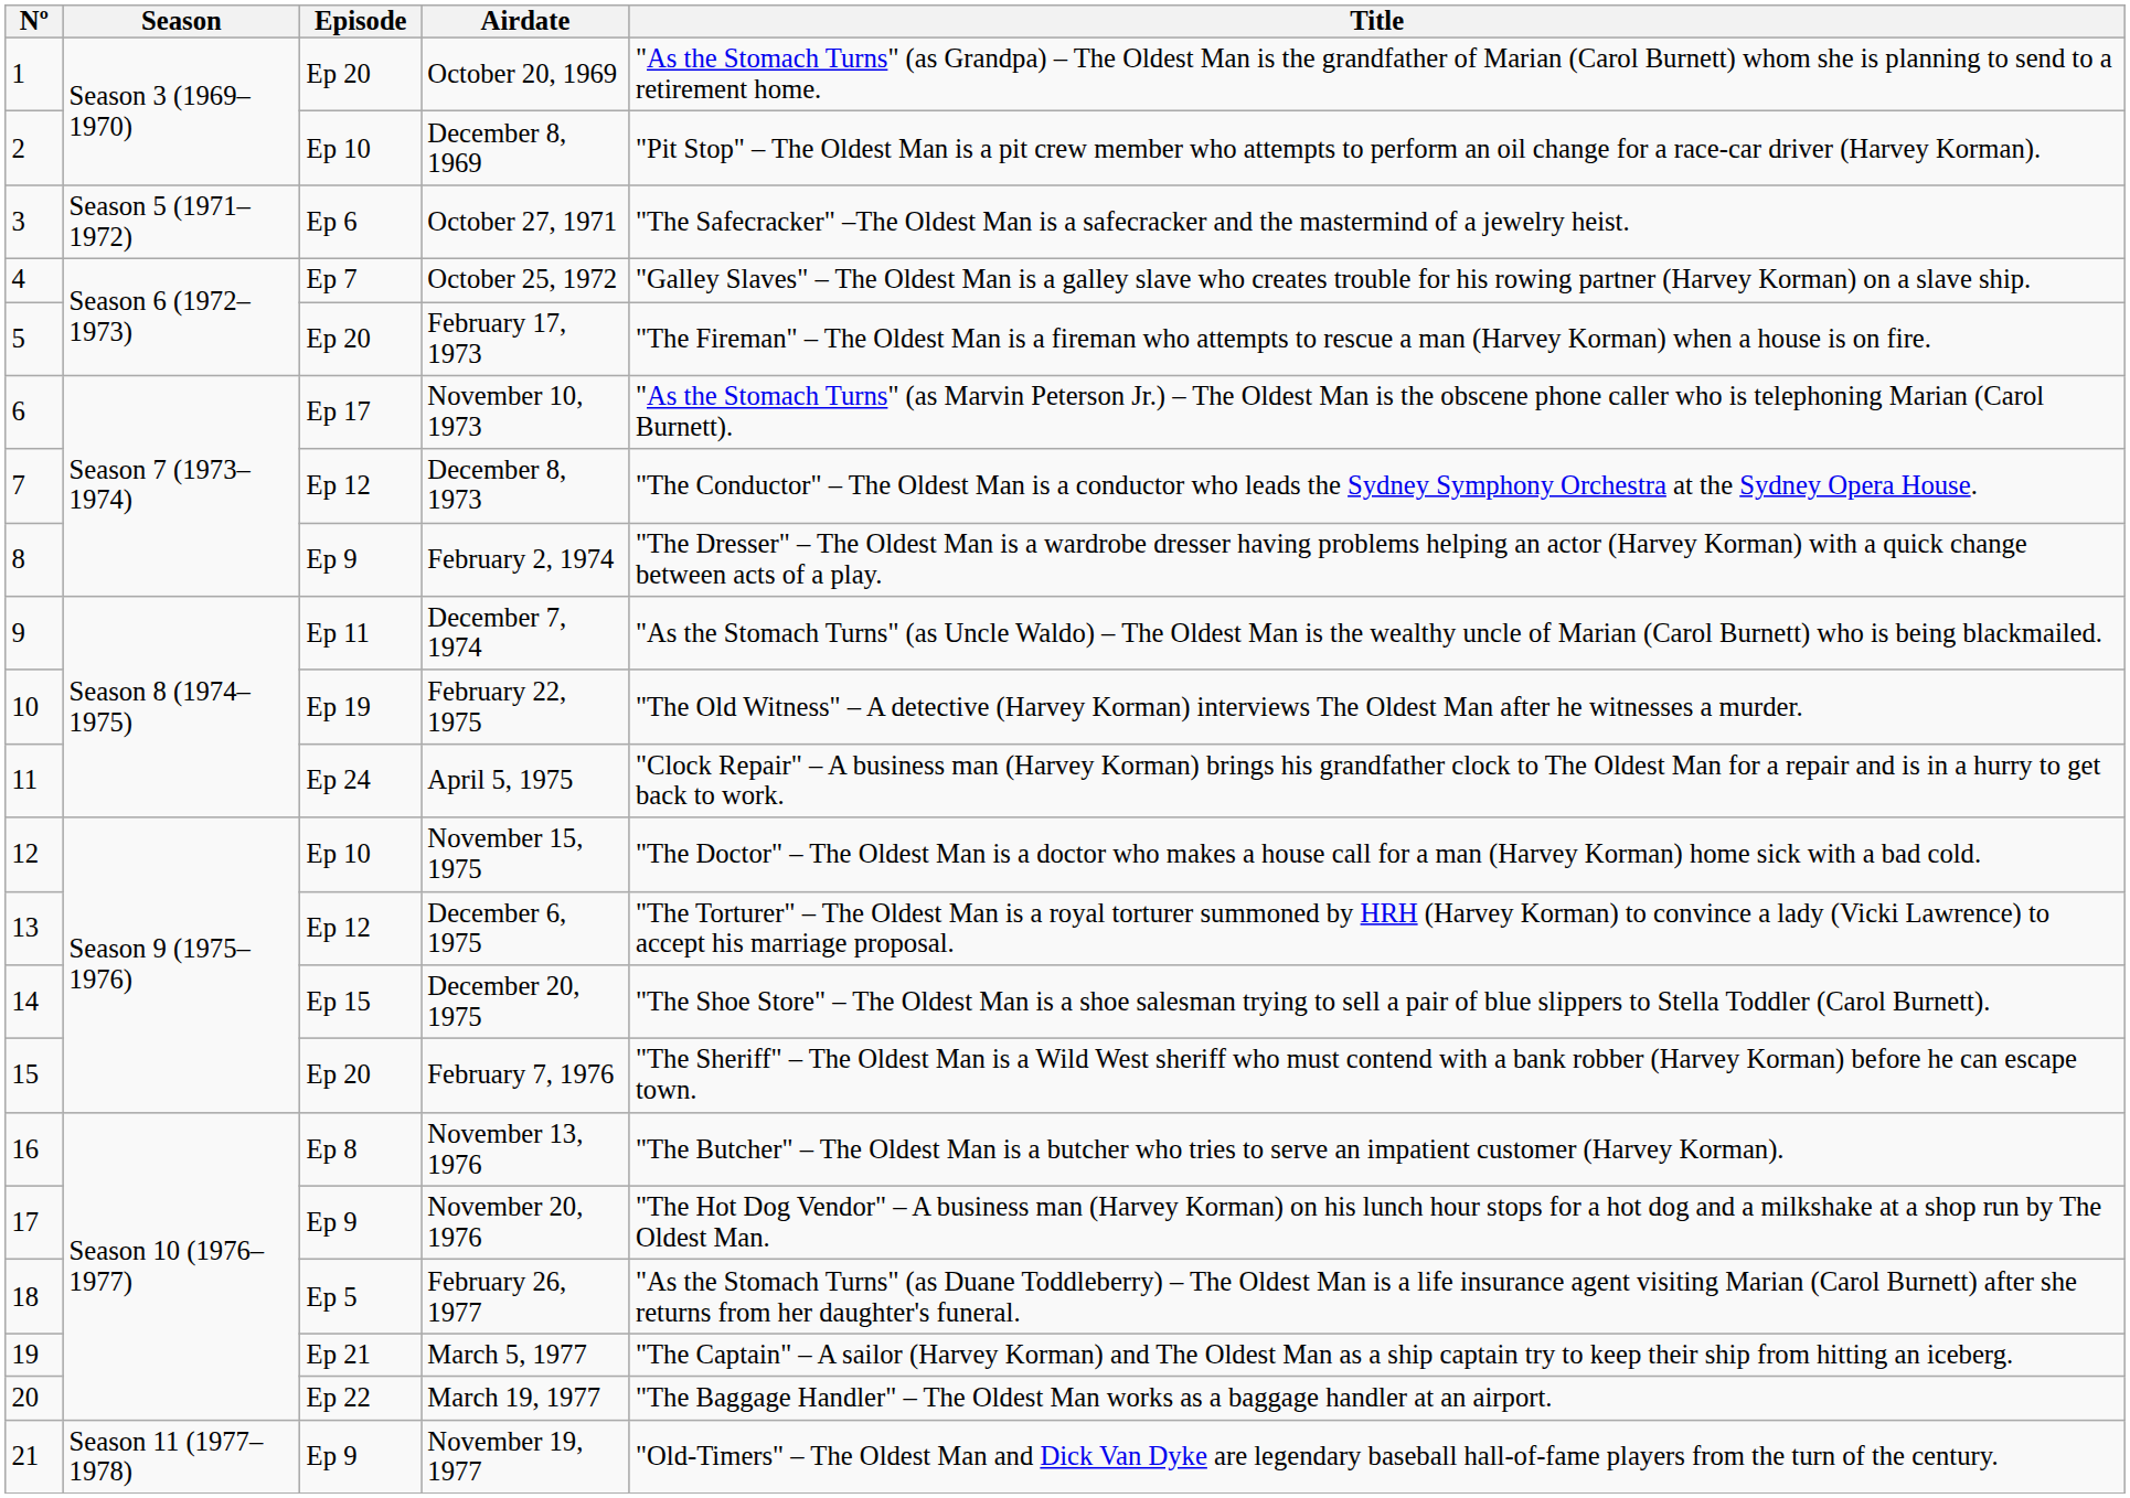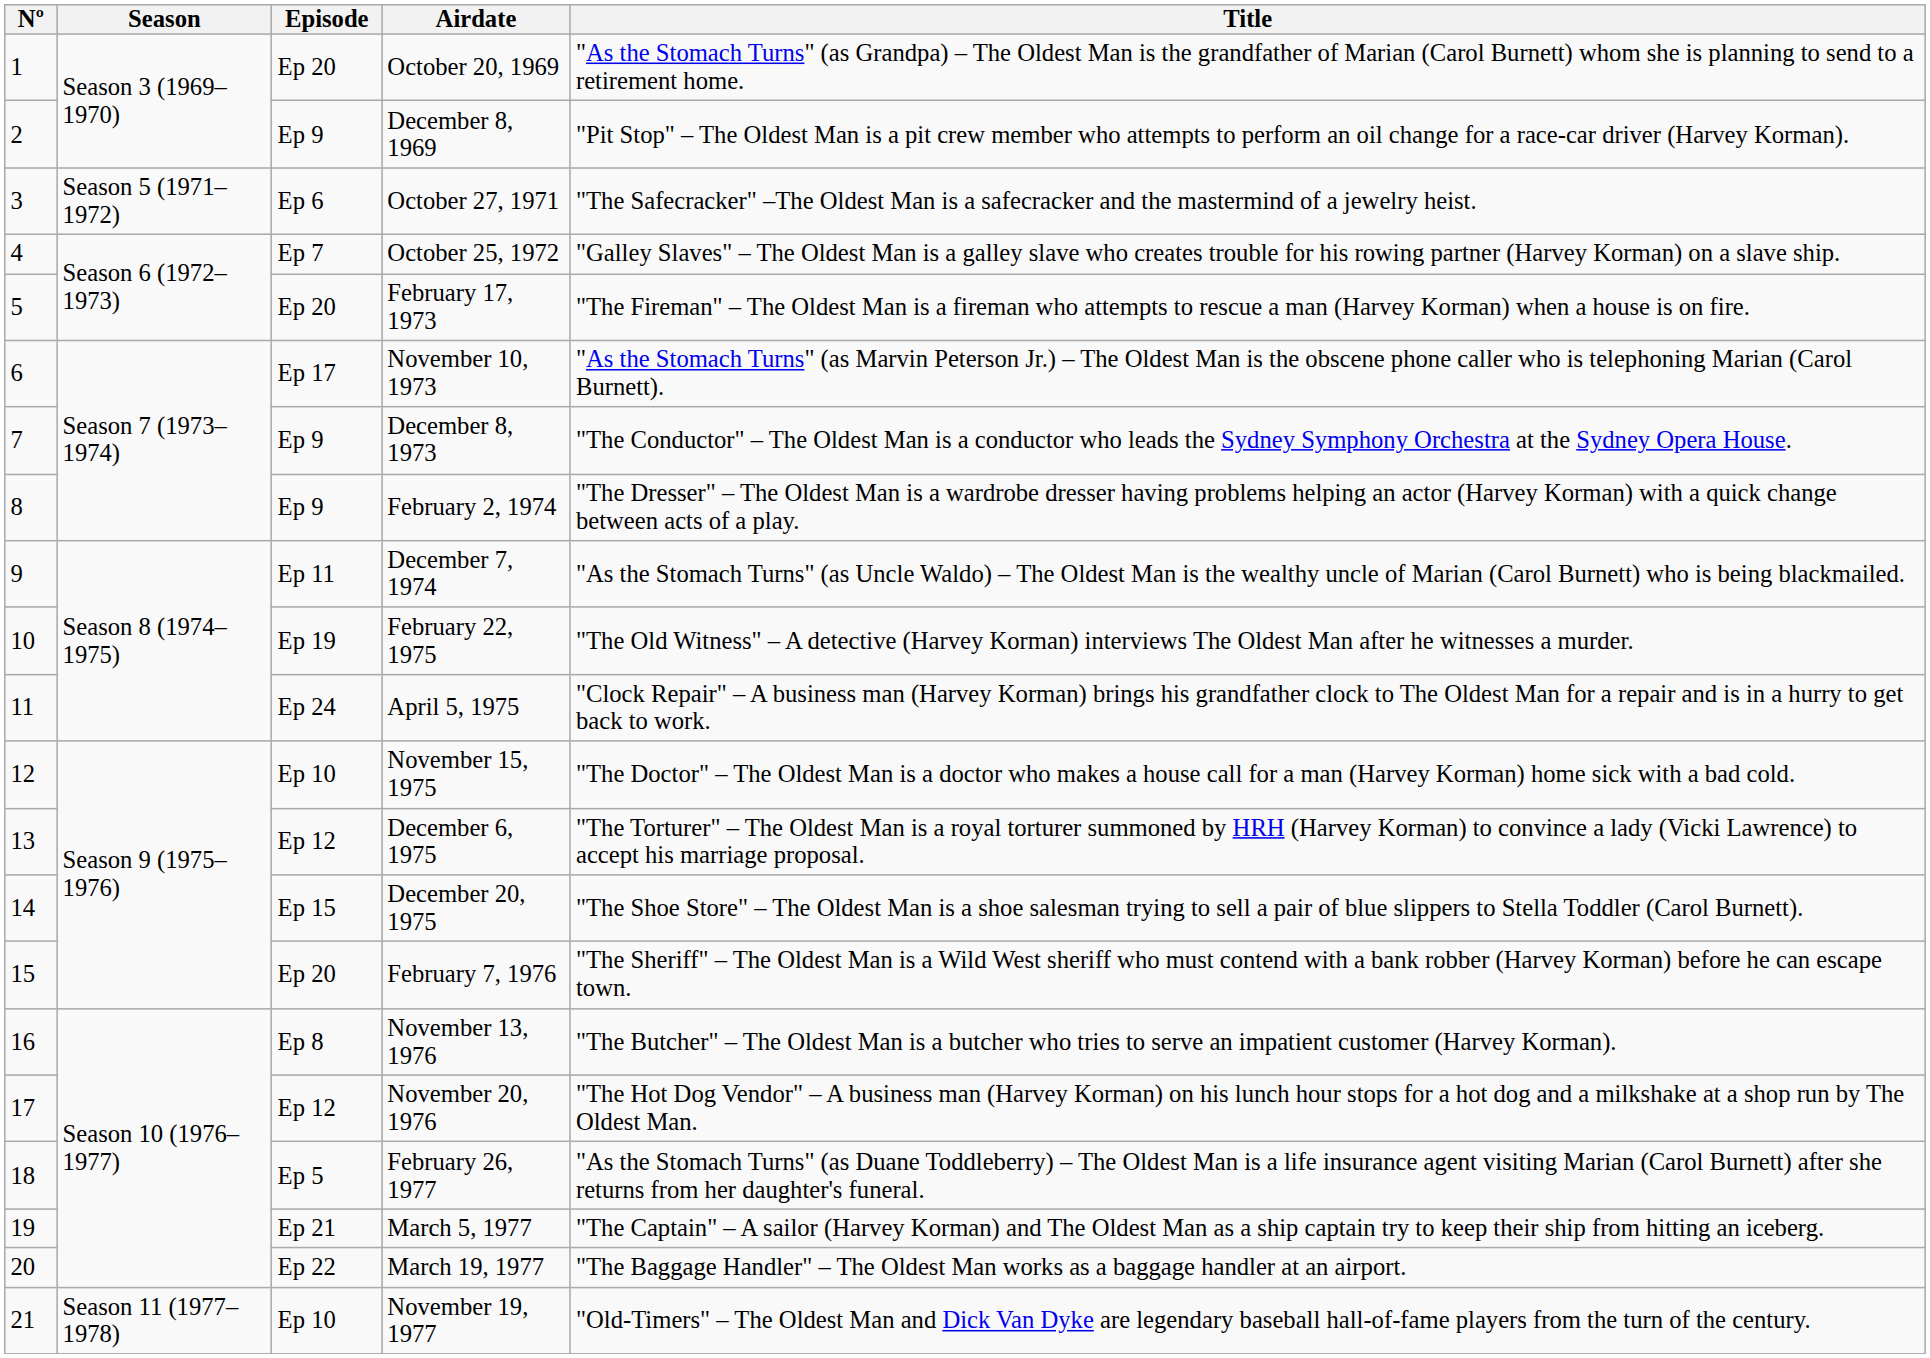December 8, 1969 | Episode: Ep 10 -> Ep 9
December 8, 1973 | Episode: Ep 12 -> Ep 9
November 20, 1976 | Episode: Ep 9 -> Ep 12
November 19, 1977 | Episode: Ep 9 -> Ep 10
